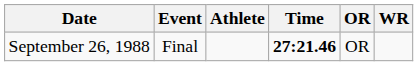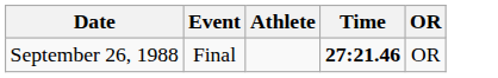- column: WR
